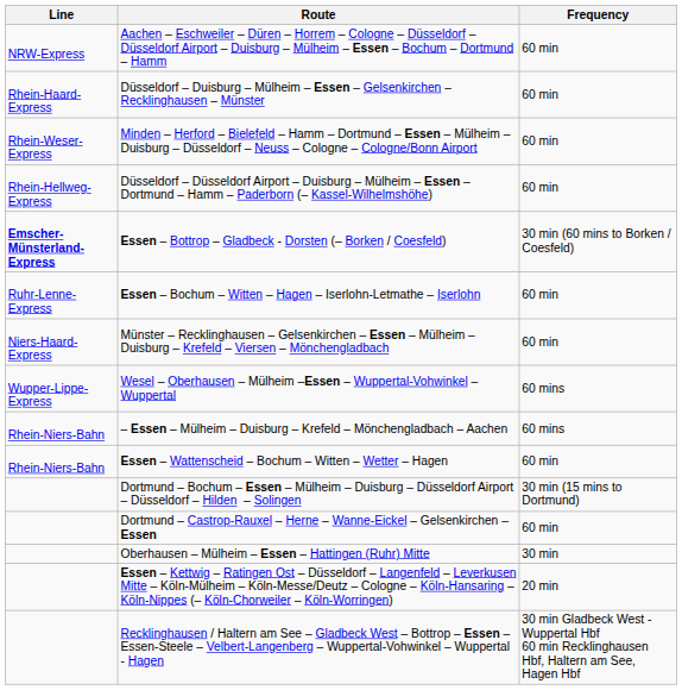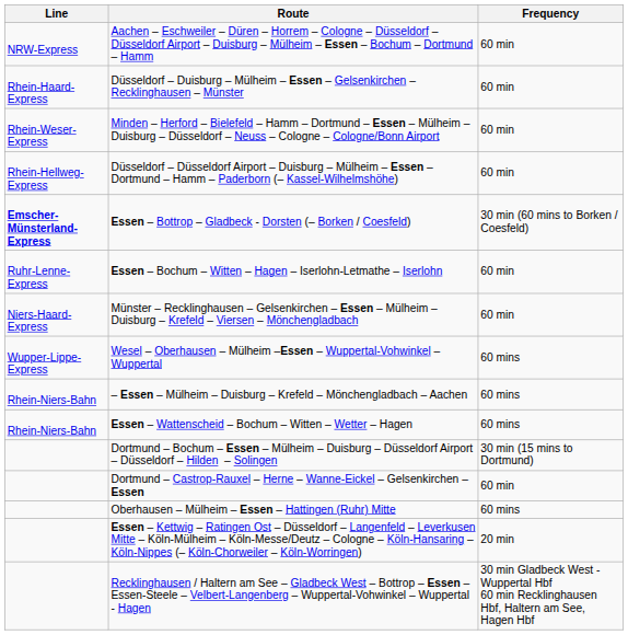Essen – Wattenscheid – Bochum – Witten – Wetter – Hagen | Frequency: 60 min -> 60 mins
Oberhausen – Mülheim – Essen – Hattingen (Ruhr) Mitte | Frequency: 30 min -> 60 mins
